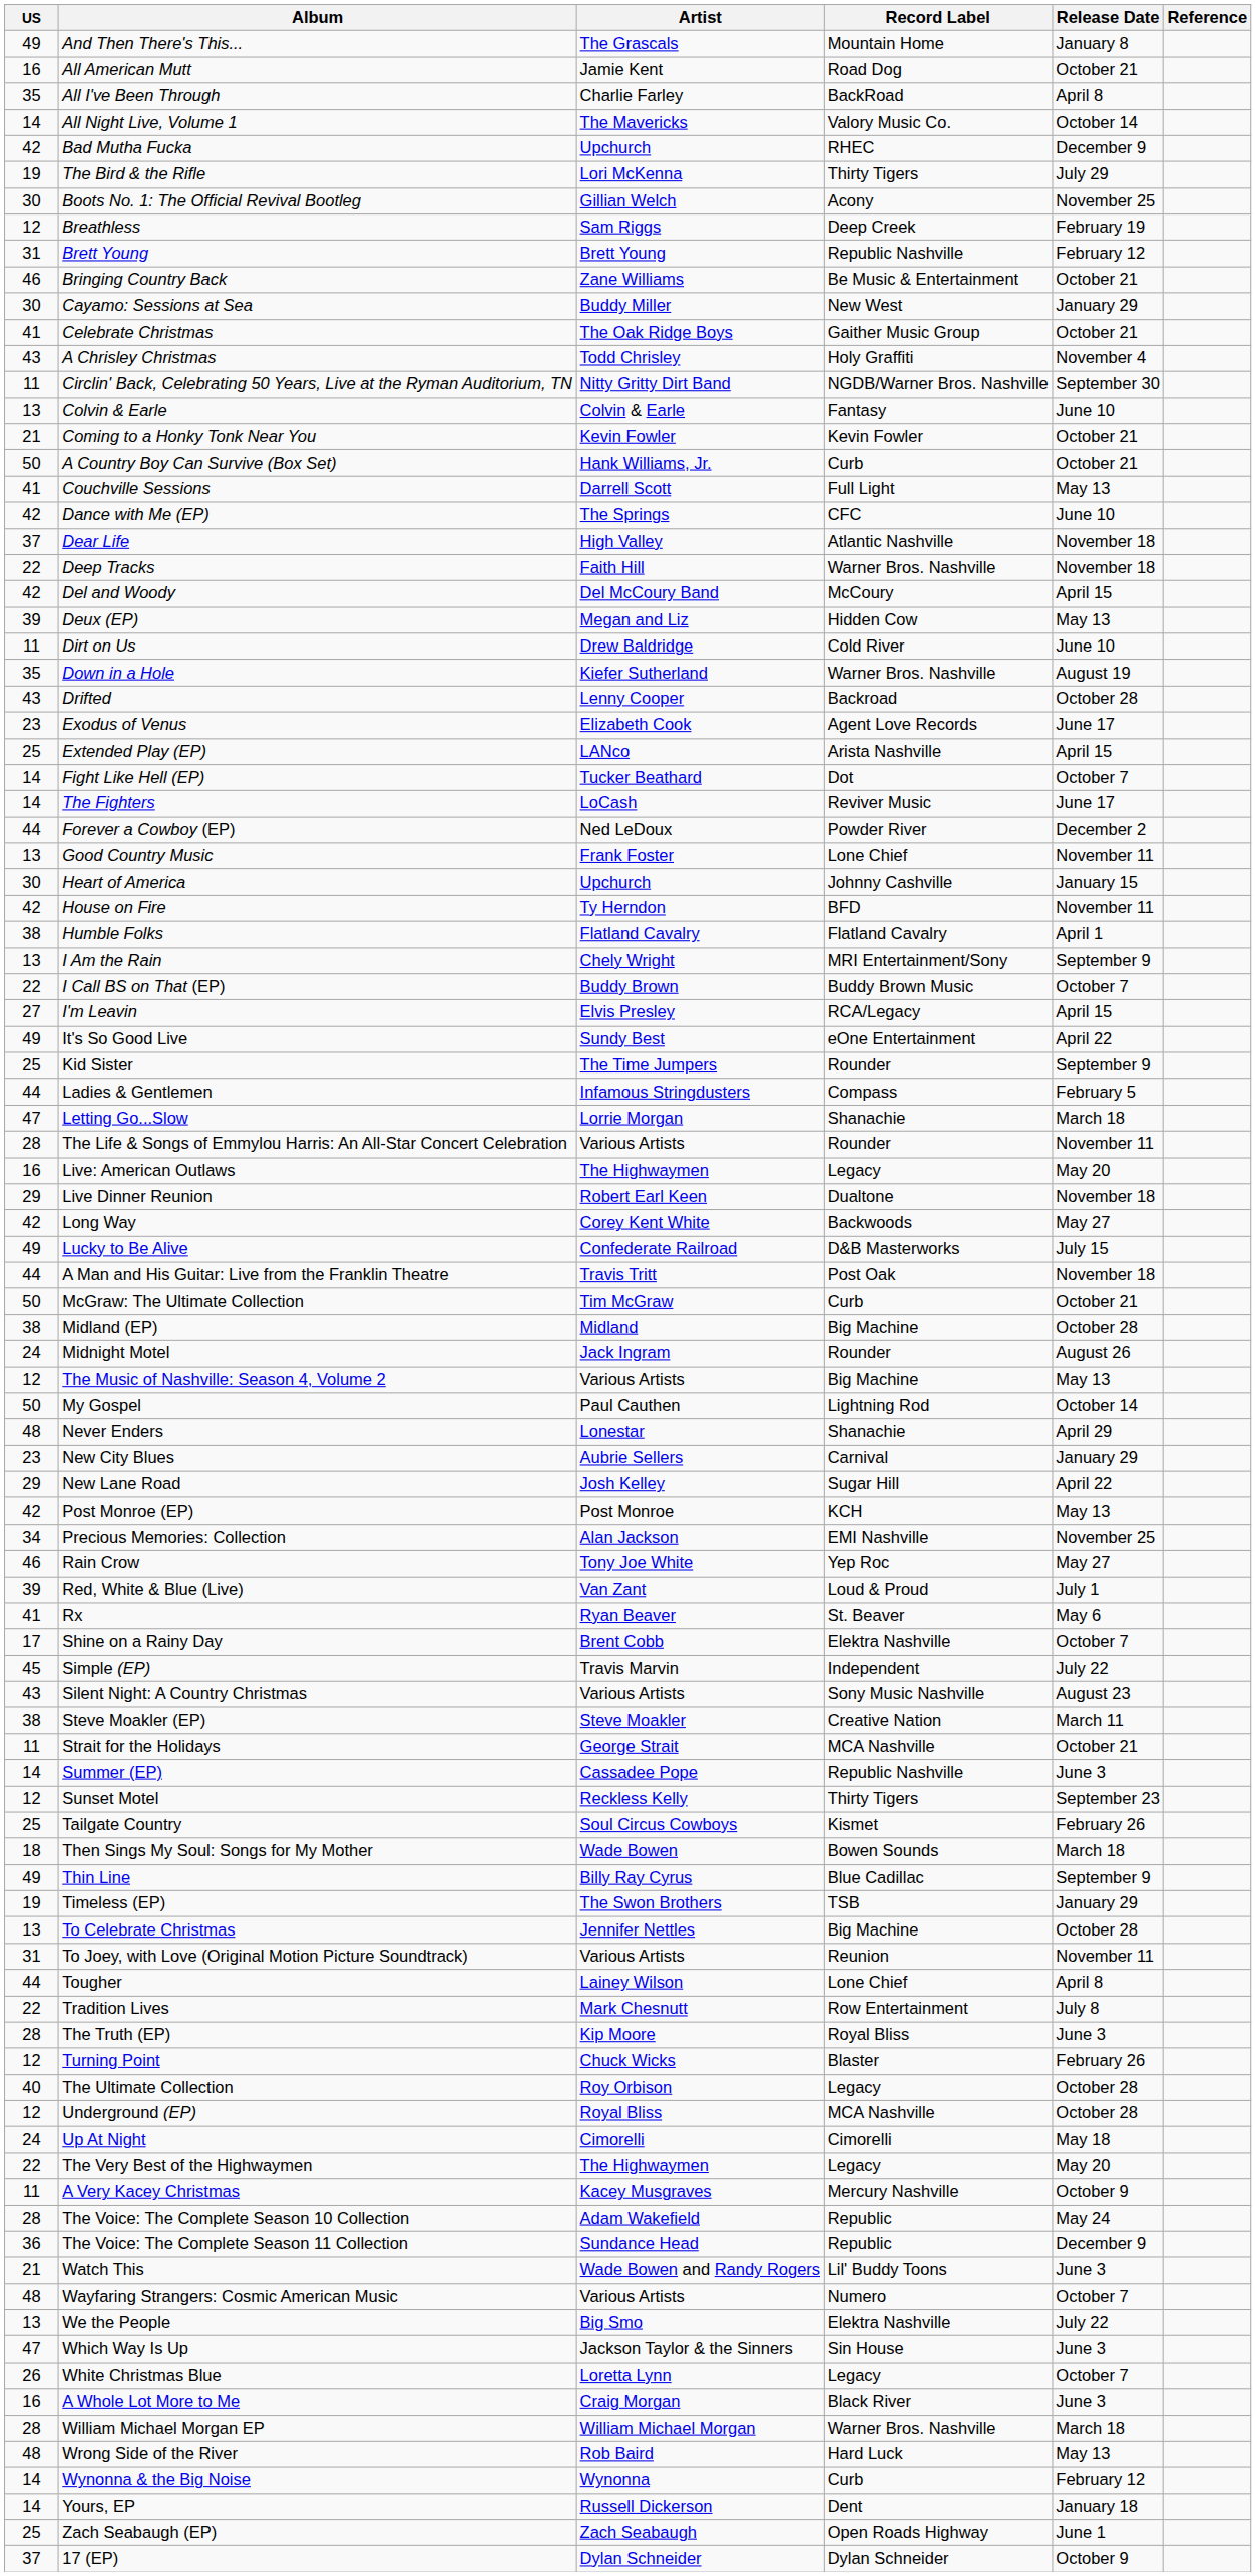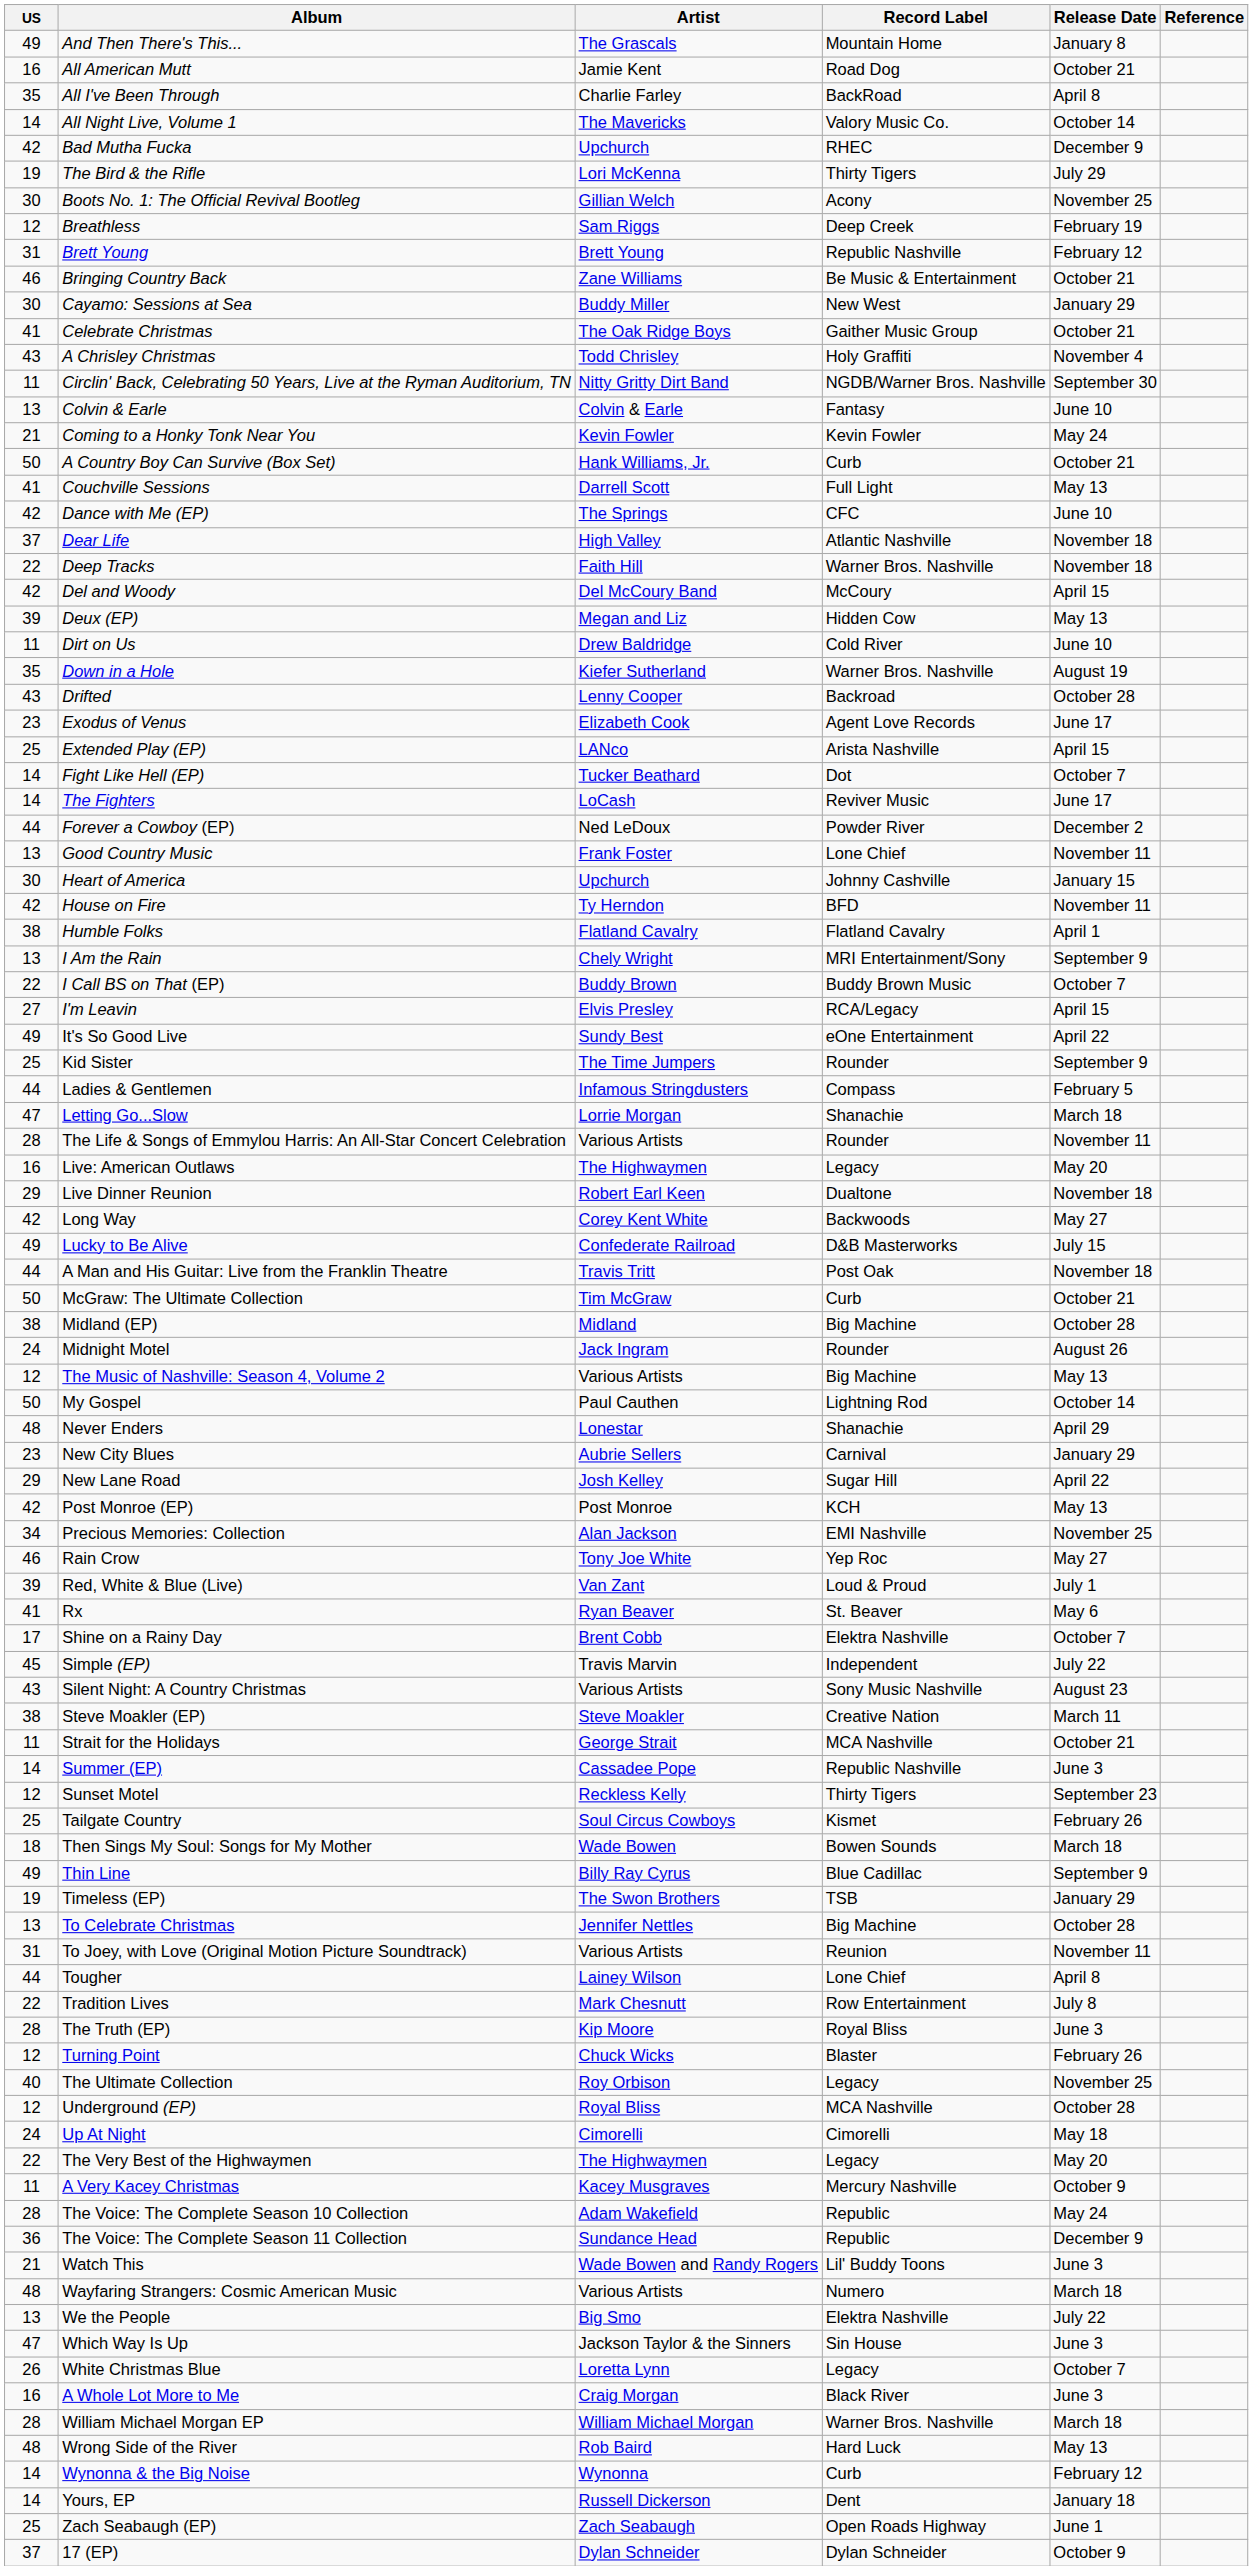Coming to a Honky Tonk Near You | Release Date: October 21 -> May 24
The Ultimate Collection | Release Date: October 28 -> November 25
Wayfaring Strangers: Cosmic American Music | Release Date: October 7 -> March 18
